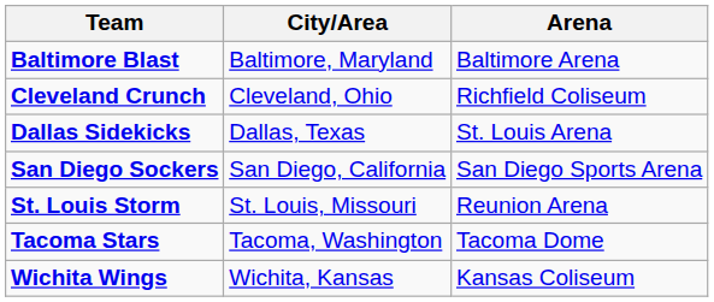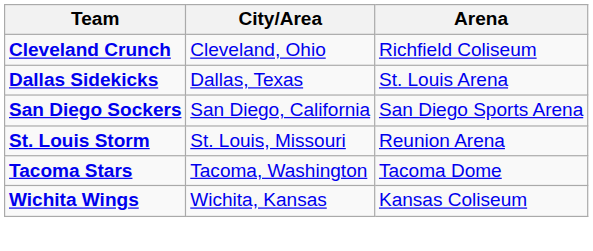- row: Baltimore Blast | Baltimore, Maryland | Baltimore Arena
